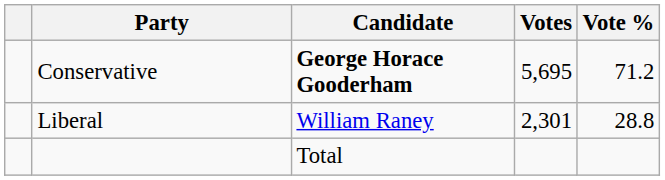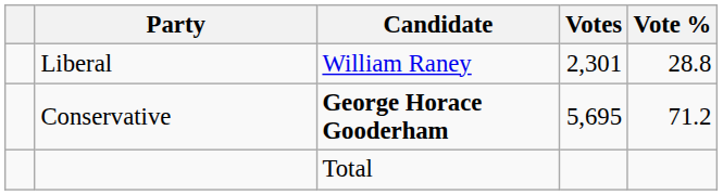rows swapped: Conservative <-> Liberal
